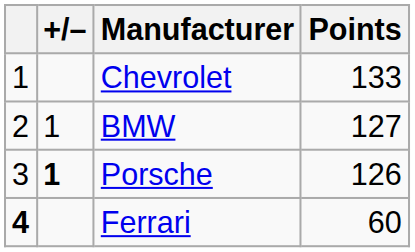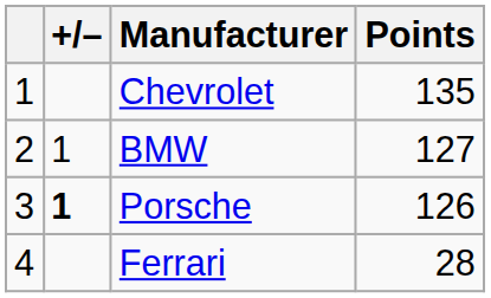Chevrolet | Points: 133 -> 135
Ferrari | column 1: bold -> normal
Ferrari | Points: 60 -> 28
